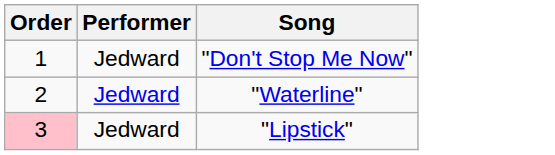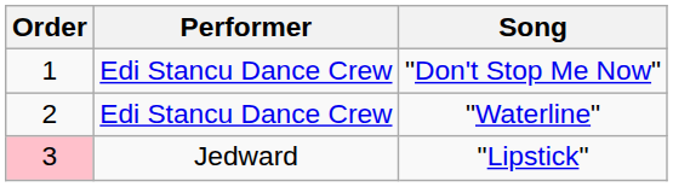"Don't Stop Me Now" | Performer: Jedward -> Edi Stancu Dance Crew
"Waterline" | Performer: Jedward -> Edi Stancu Dance Crew
